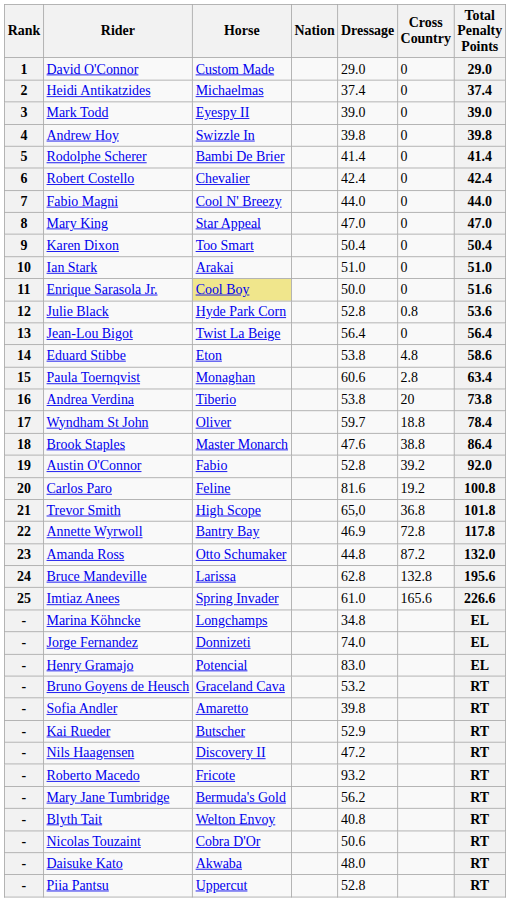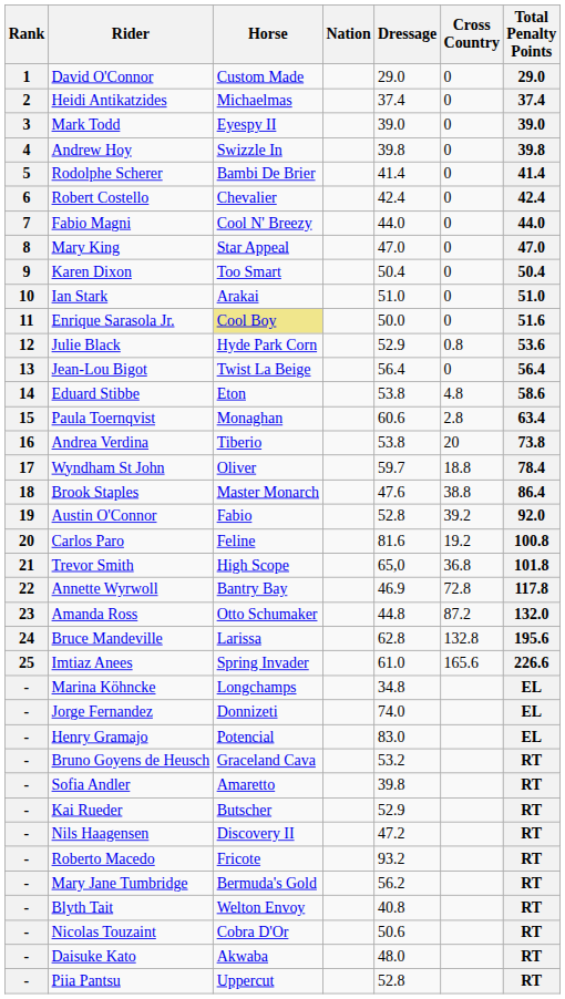Julie Black | Dressage: 52.8 -> 52.9
